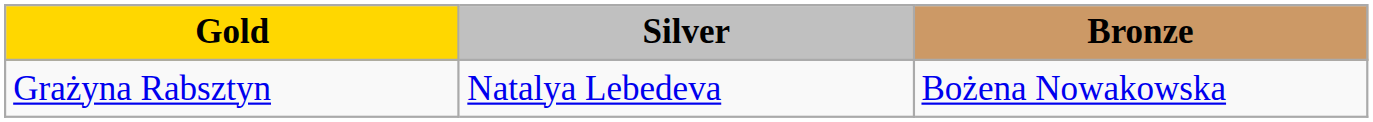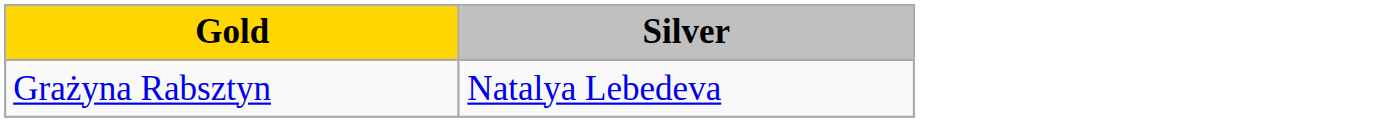- column: Bronze | Bożena Nowakowska
